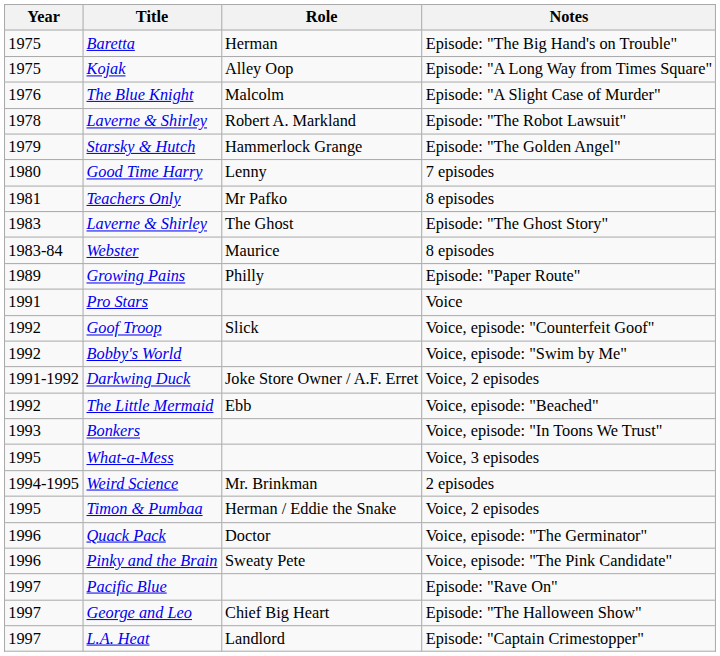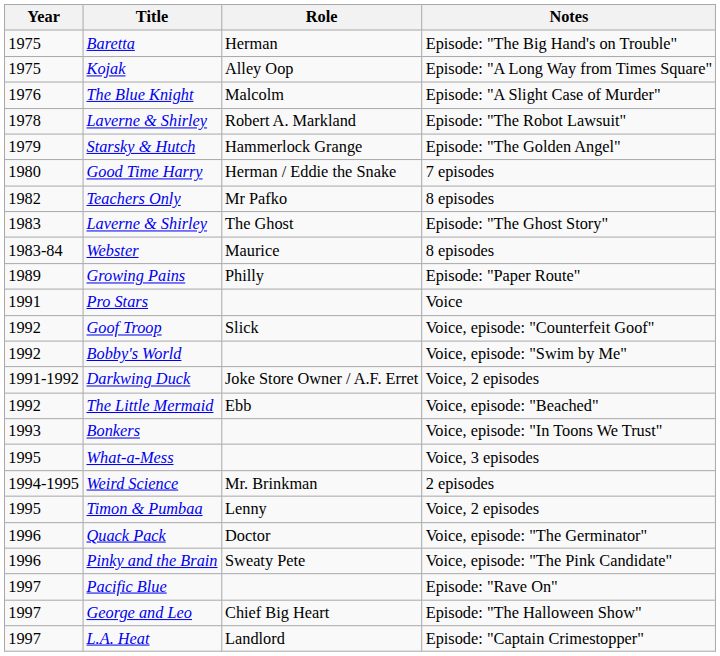Good Time Harry | Role: Lenny -> Herman / Eddie the Snake
Teachers Only | Year: 1981 -> 1982
Timon & Pumbaa | Role: Herman / Eddie the Snake -> Lenny
